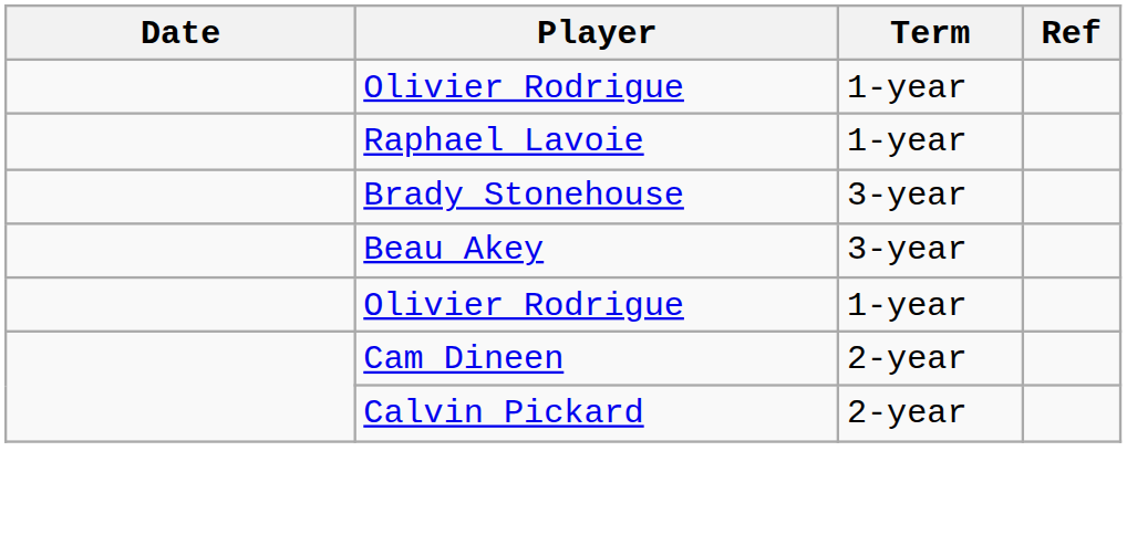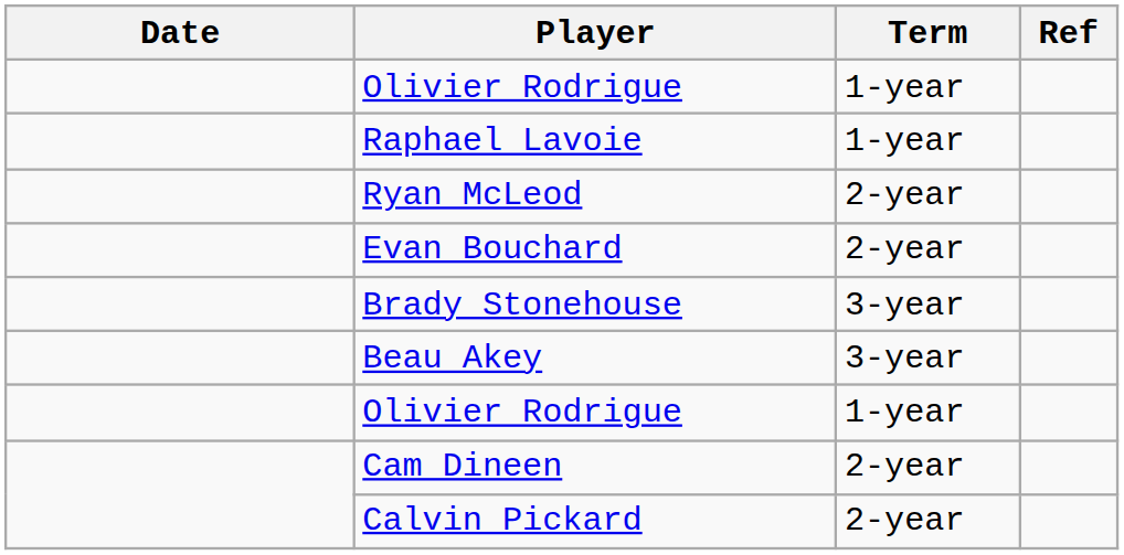+ row: Ryan McLeod | 2-year
+ row: Evan Bouchard | 2-year
